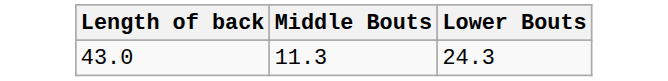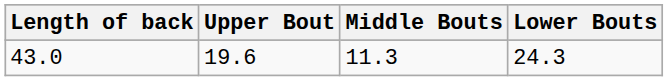+ column: Upper Bout | 19.6
